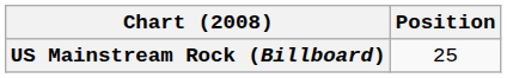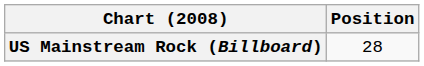US Mainstream Rock (Billboard) | Position: 25 -> 28
